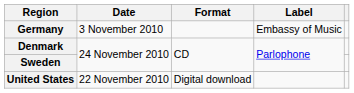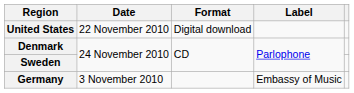rows swapped: United States <-> Germany
